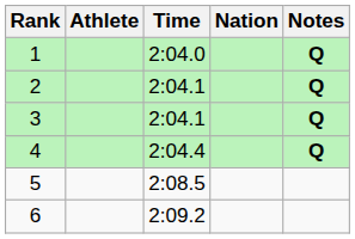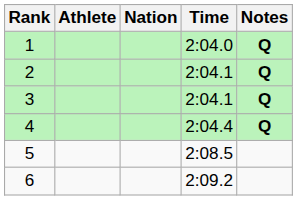columns swapped: Nation <-> Time
